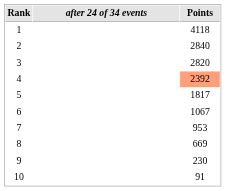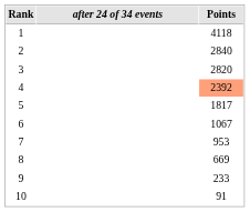9 | Points: 230 -> 233
